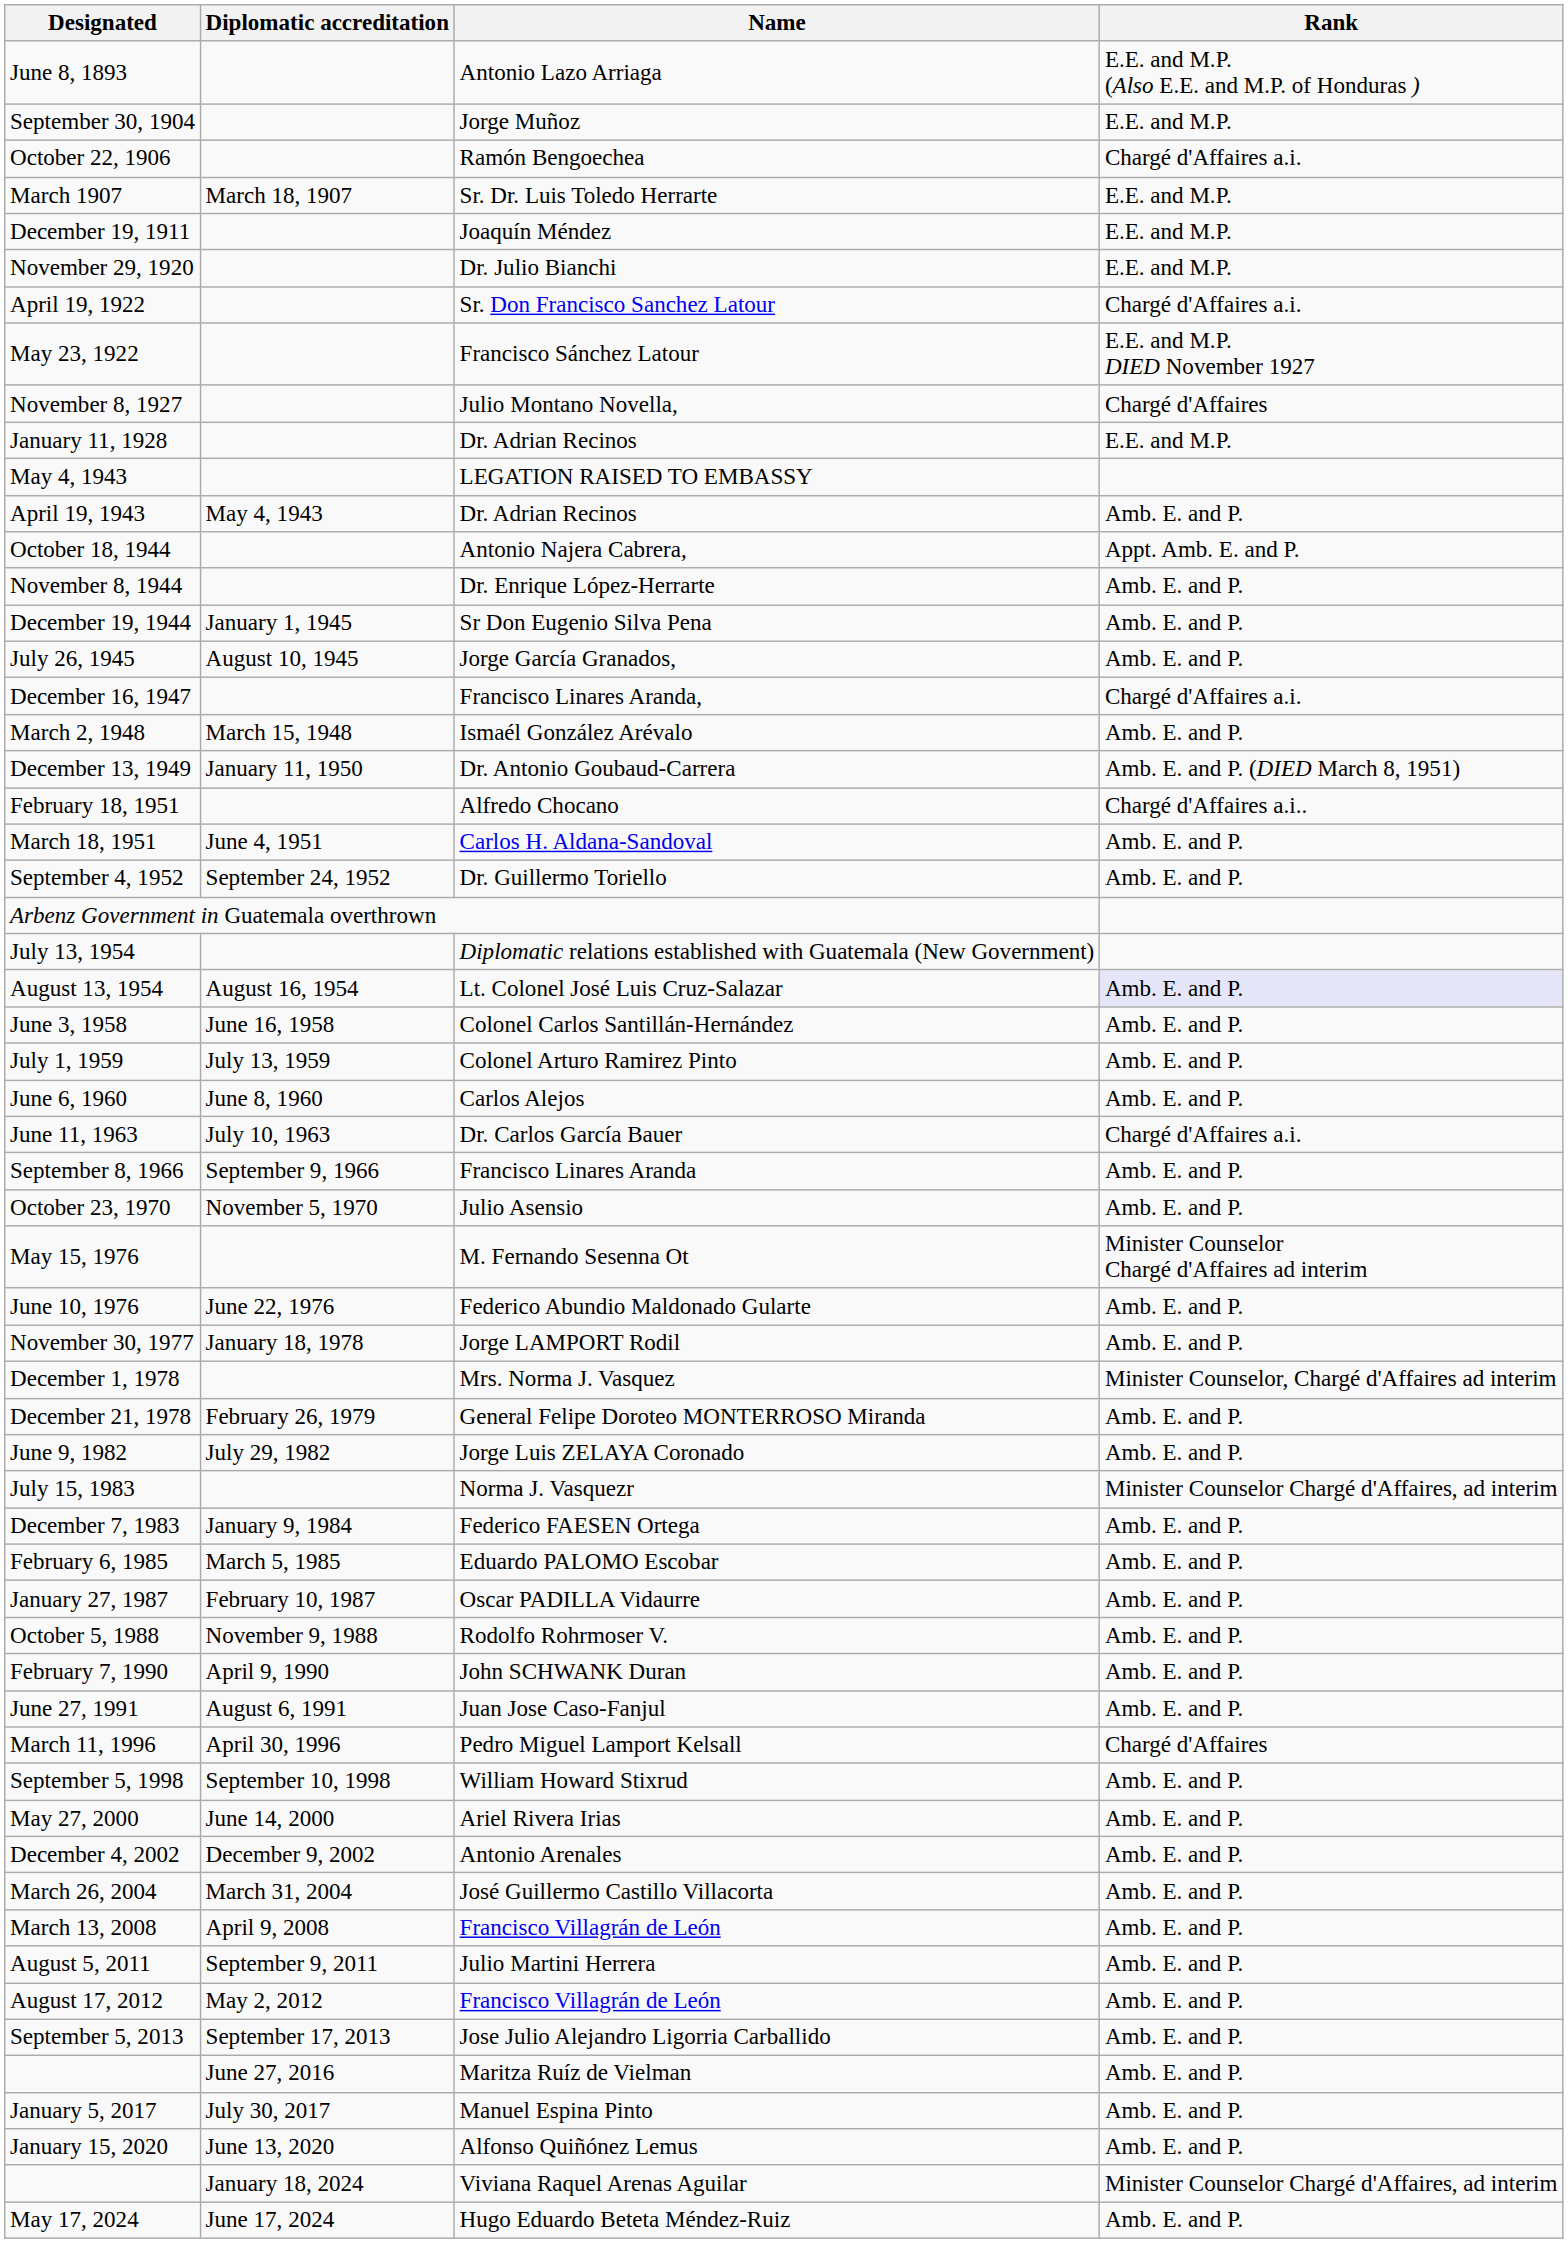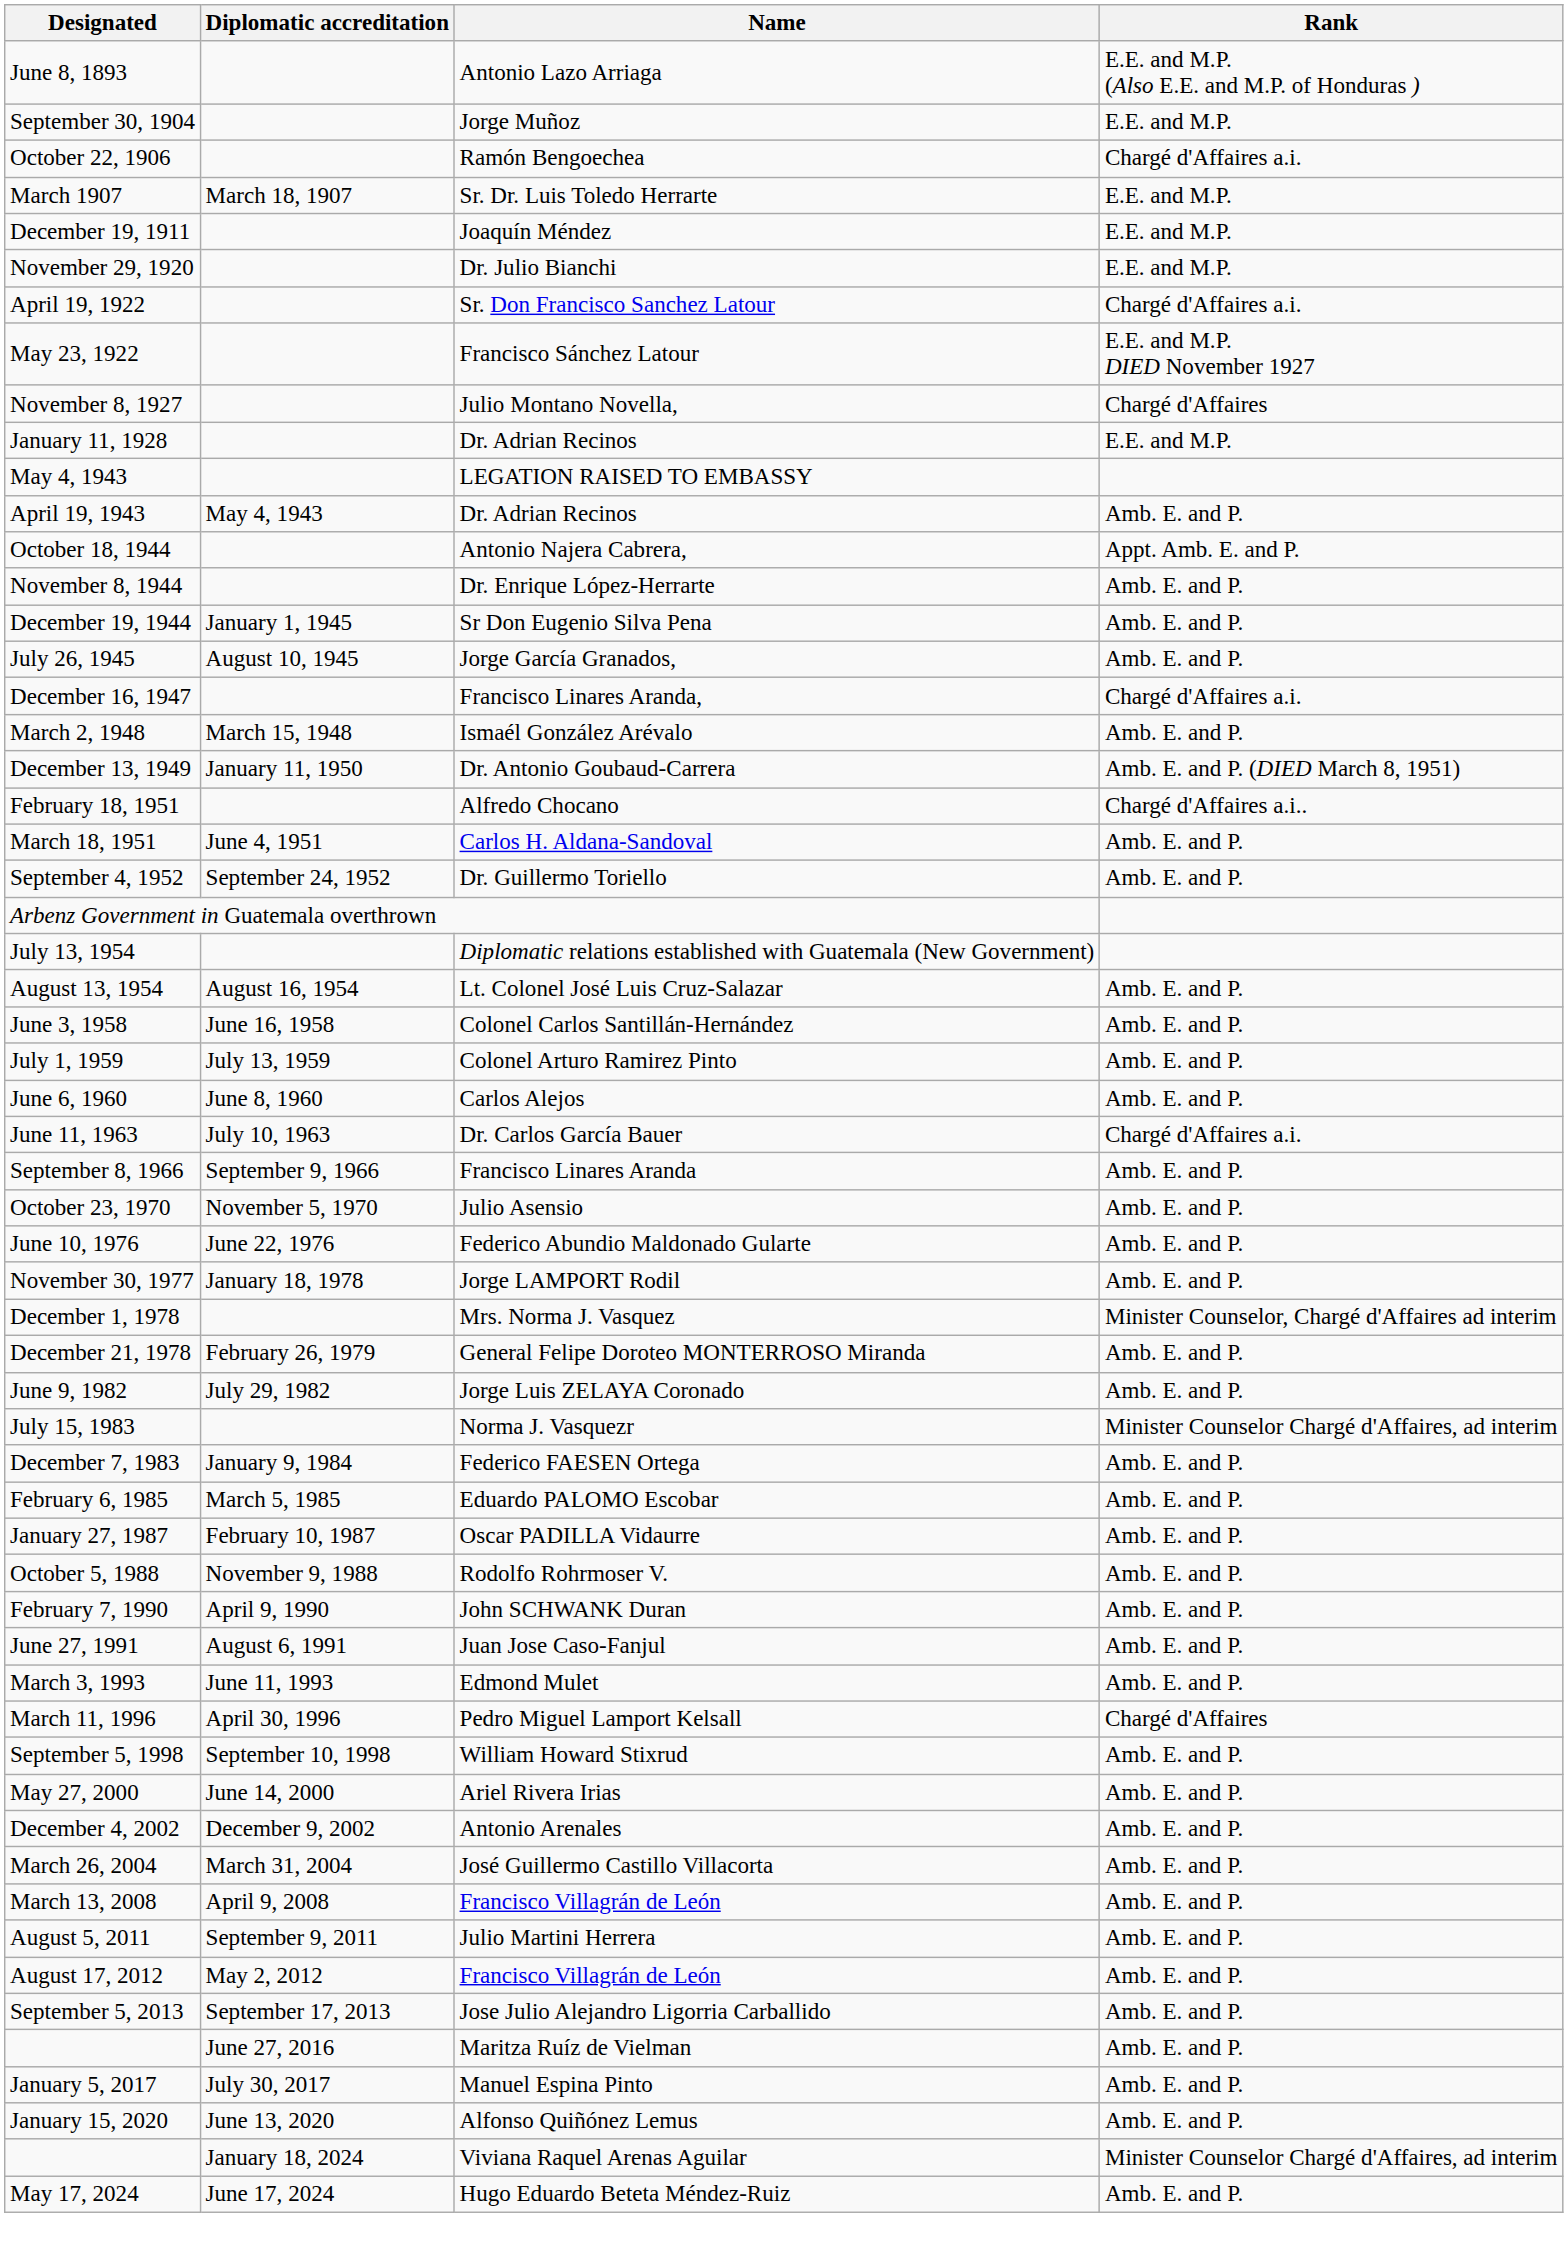August 13, 1954 | Rank: lavender background -> no background
- row: May 15, 1976 | M. Fernando Sesenna Ot | Minister Counselor Chargé d'Affaires ad interim
+ row: March 3, 1993 | June 11, 1993 | Edmond Mulet | Amb. E. and P.
